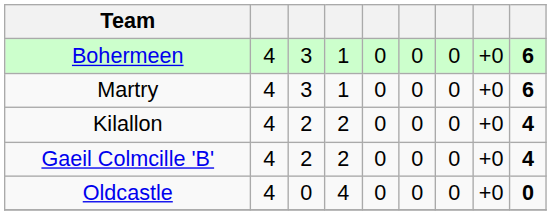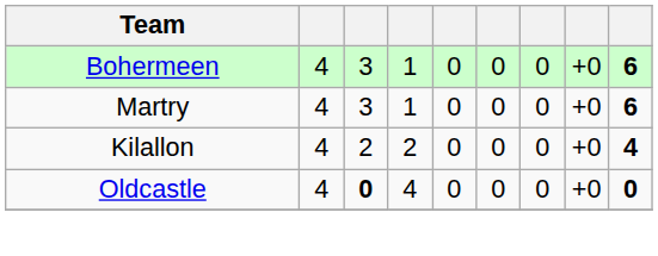- row: Gaeil Colmcille 'B' | 4 | 2 | 2 | 0 | 0 | 0 | +0 | 4
Oldcastle | column 3: normal -> bold
